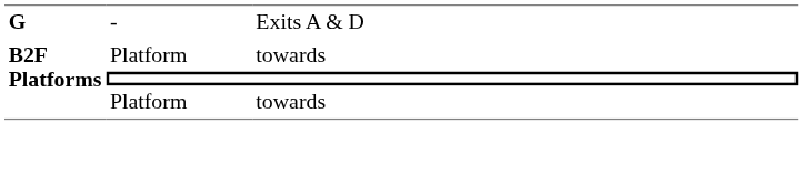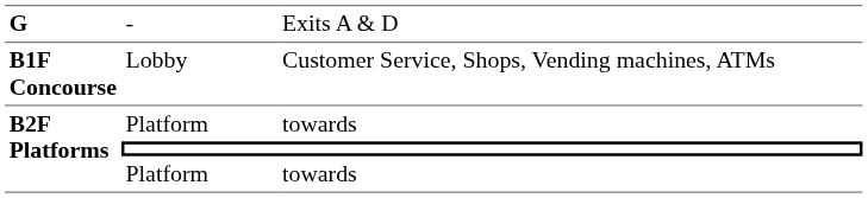+ row: B1F Concourse | Lobby | Customer Service, Shops, Vending machines, ATMs
